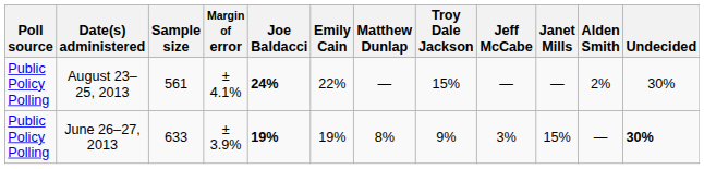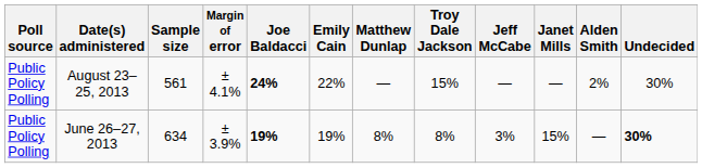June 26–27, 2013 | Sample size: 633 -> 634
June 26–27, 2013 | Troy Dale Jackson: 9% -> 8%
